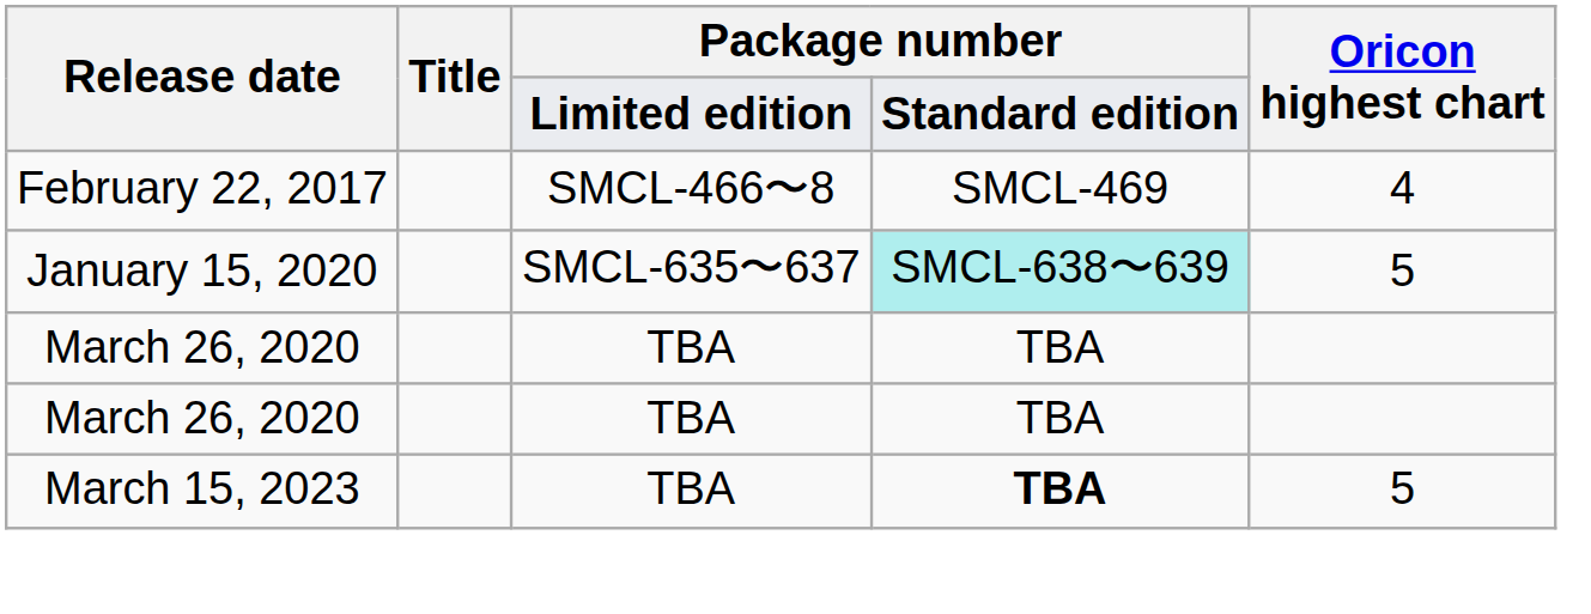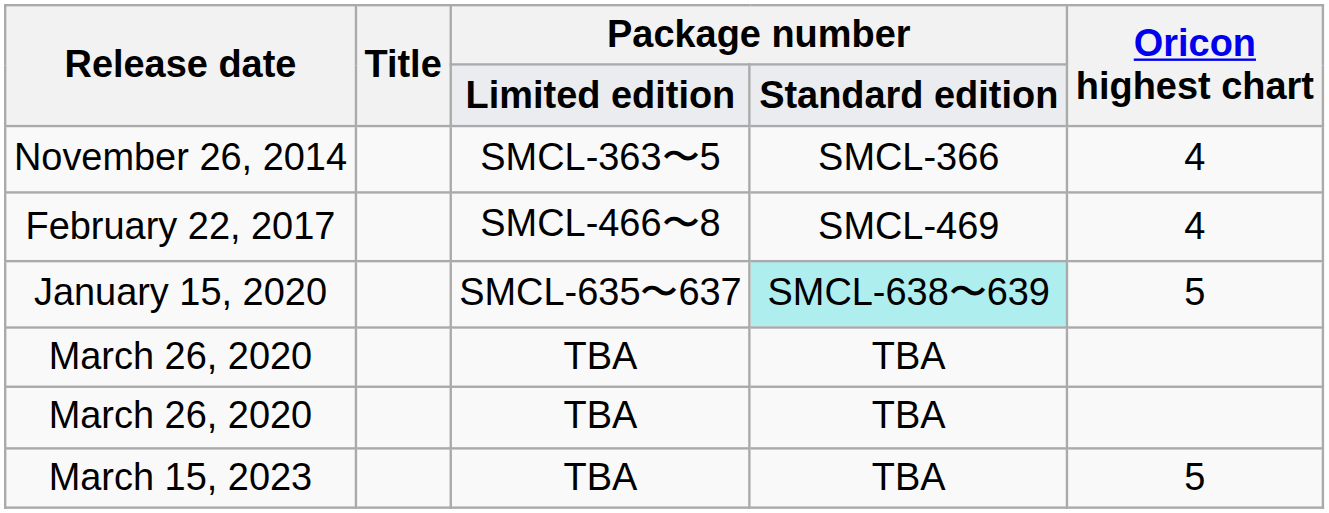+ row: November 26, 2014 | SMCL-363〜5 | SMCL-366 | 4
March 15, 2023 | column 4: bold -> normal
